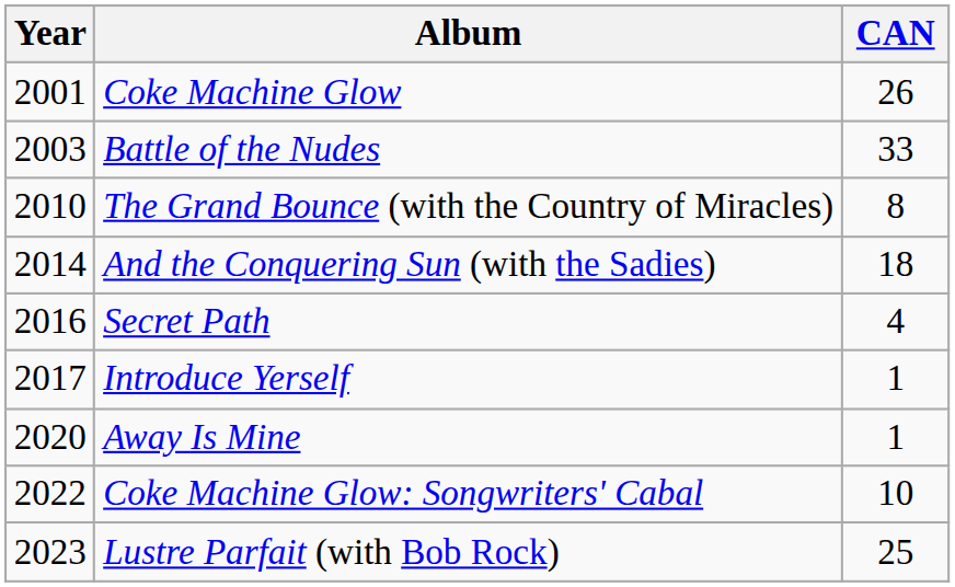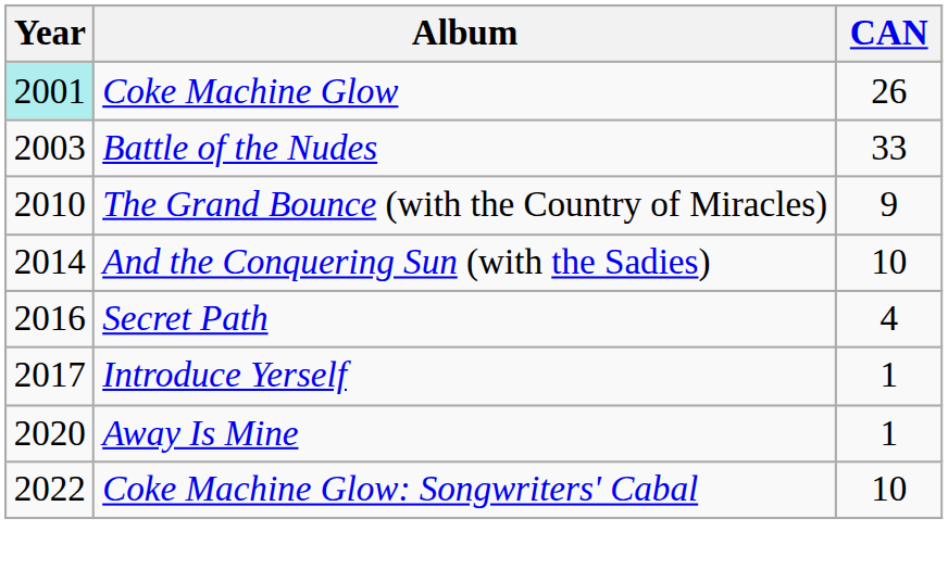Coke Machine Glow | Year: no background -> paleturquoise background
The Grand Bounce (with the Country of Miracles) | CAN: 8 -> 9
And the Conquering Sun (with the Sadies) | CAN: 18 -> 10
- row: 2023 | Lustre Parfait (with Bob Rock) | 25
